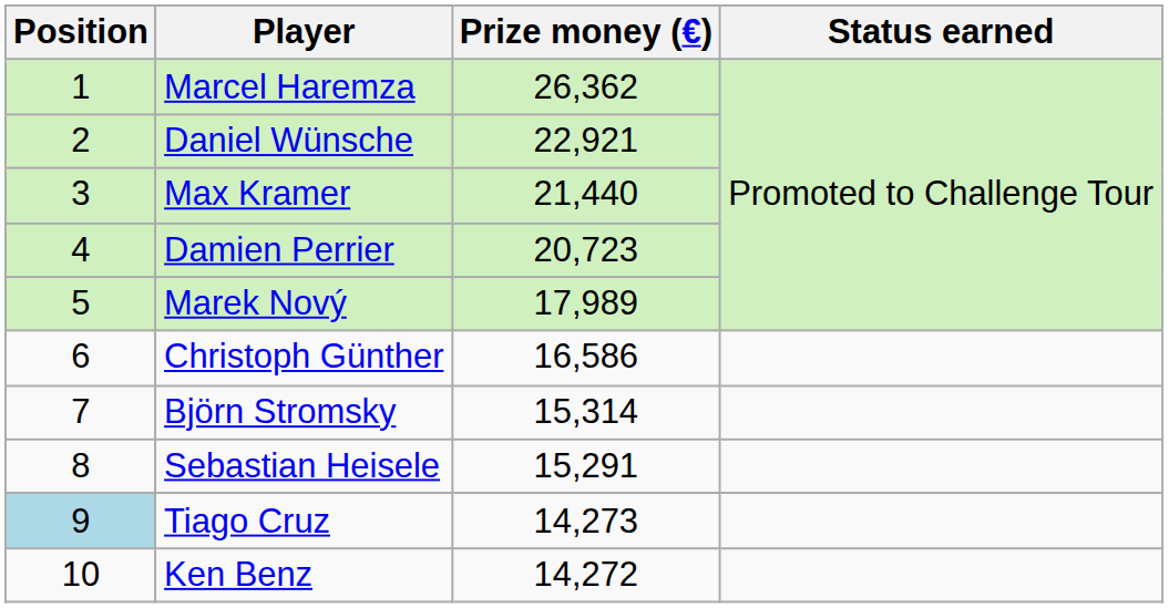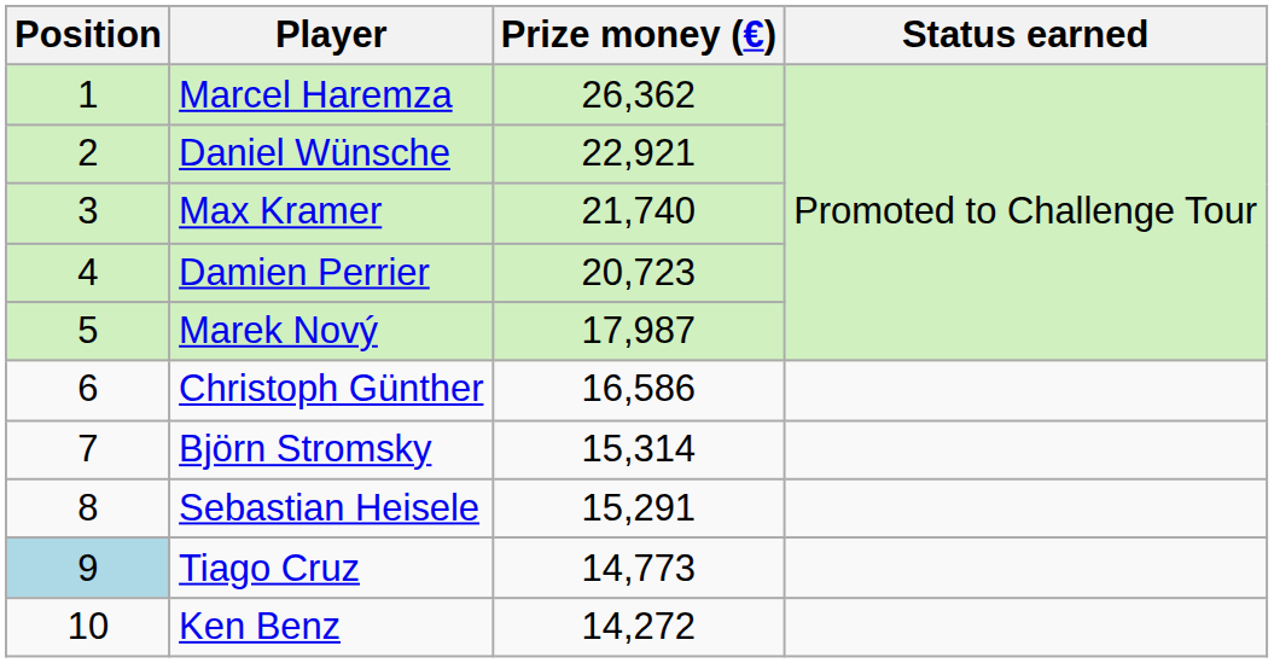Max Kramer | Prize money (€): 21,440 -> 21,740
Marek Nový | Prize money (€): 17,989 -> 17,987
Tiago Cruz | Prize money (€): 14,273 -> 14,773
